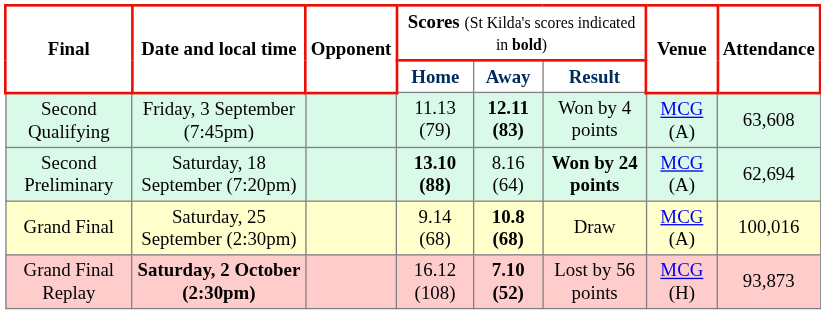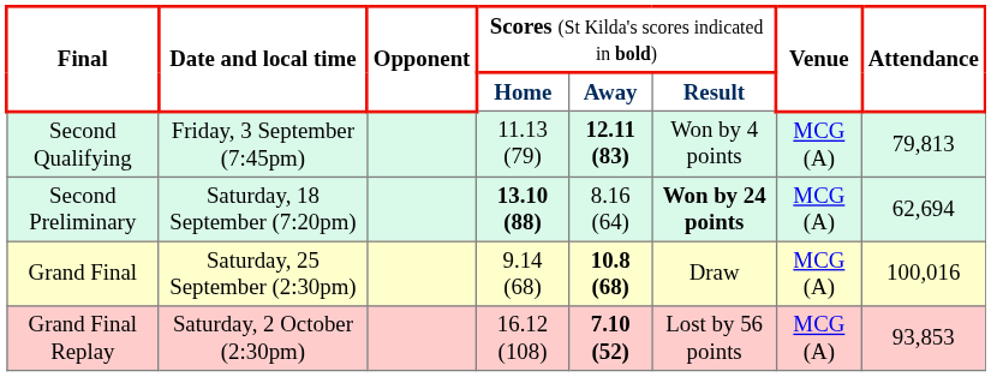Second Qualifying | column 8: 63,608 -> 79,813
Grand Final Replay | column 2: bold -> normal
Grand Final Replay | column 7: MCG (H) -> MCG (A)
Grand Final Replay | column 8: 93,873 -> 93,853
